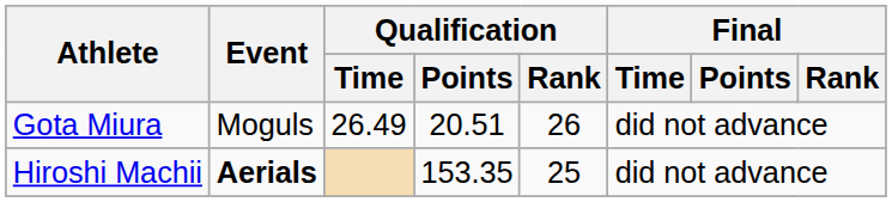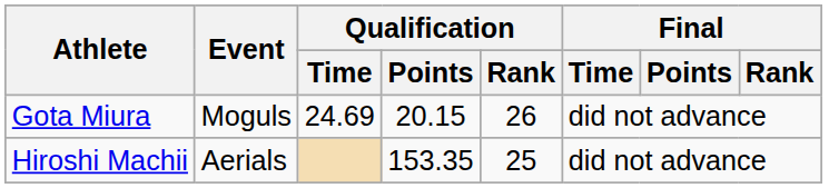Gota Miura | Qualification / Time: 26.49 -> 24.69
Gota Miura | Qualification / Points: 20.51 -> 20.15
Hiroshi Machii | Event: bold -> normal
